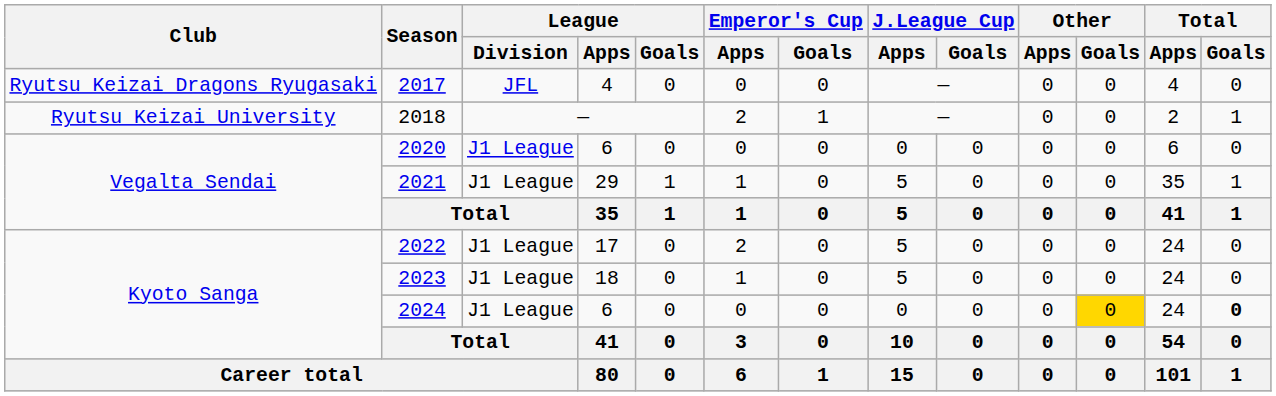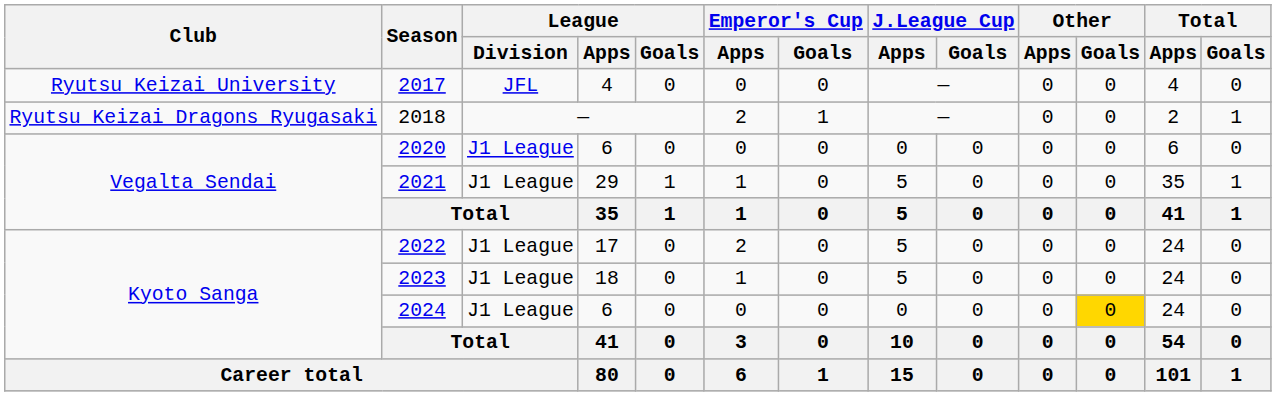2017 | Club: Ryutsu Keizai Dragons Ryugasaki -> Ryutsu Keizai University
2018 | Club: Ryutsu Keizai University -> Ryutsu Keizai Dragons Ryugasaki
2024 | Total / Goals: bold -> normal
